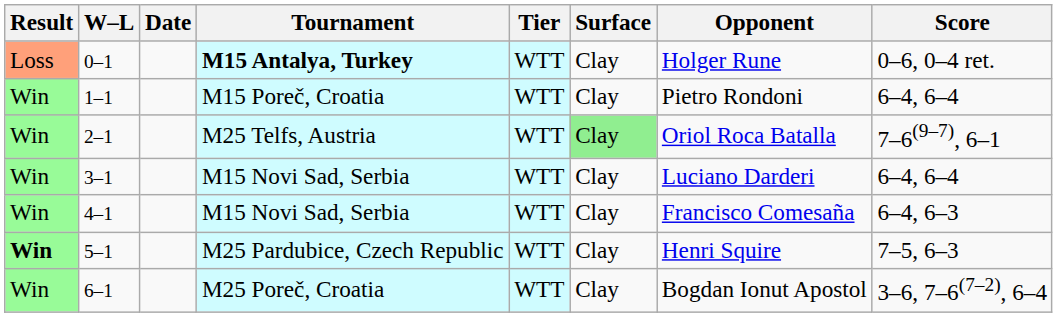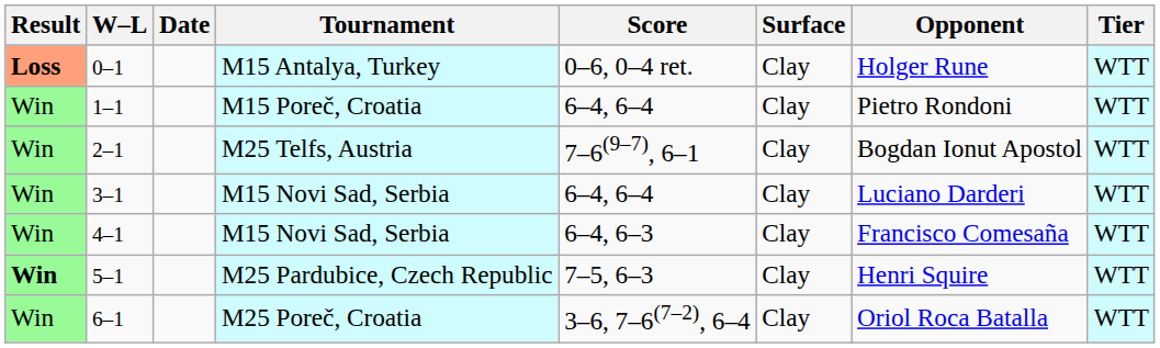columns swapped: Tier <-> Score
0–1 | Result: normal -> bold
0–1 | Tournament: bold -> normal
2–1 | Surface: lightgreen background -> no background
2–1 | Opponent: Oriol Roca Batalla -> Bogdan Ionut Apostol
6–1 | Opponent: Bogdan Ionut Apostol -> Oriol Roca Batalla
